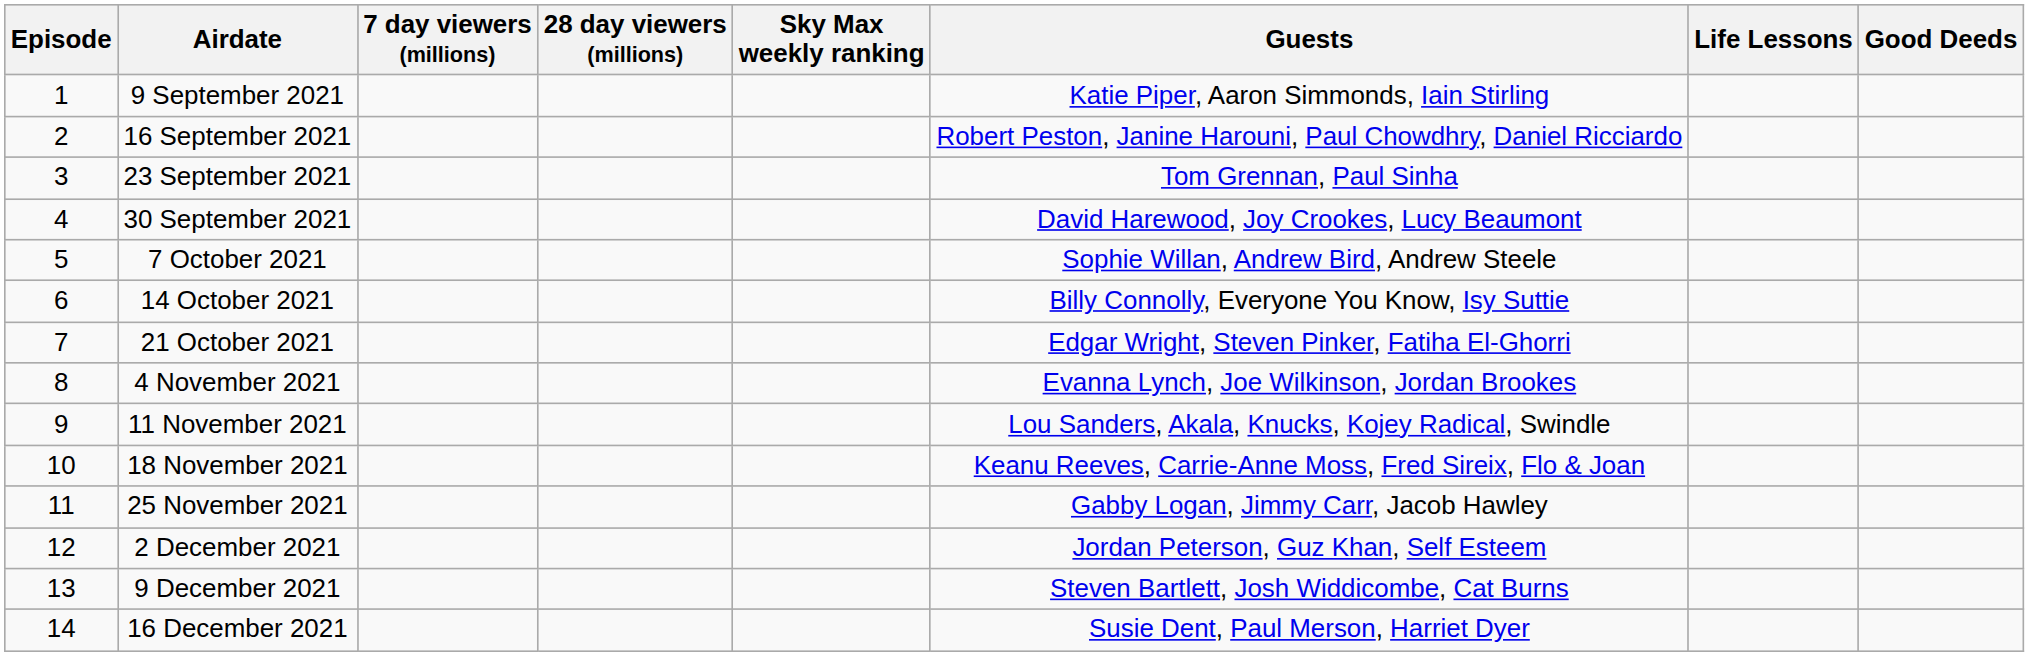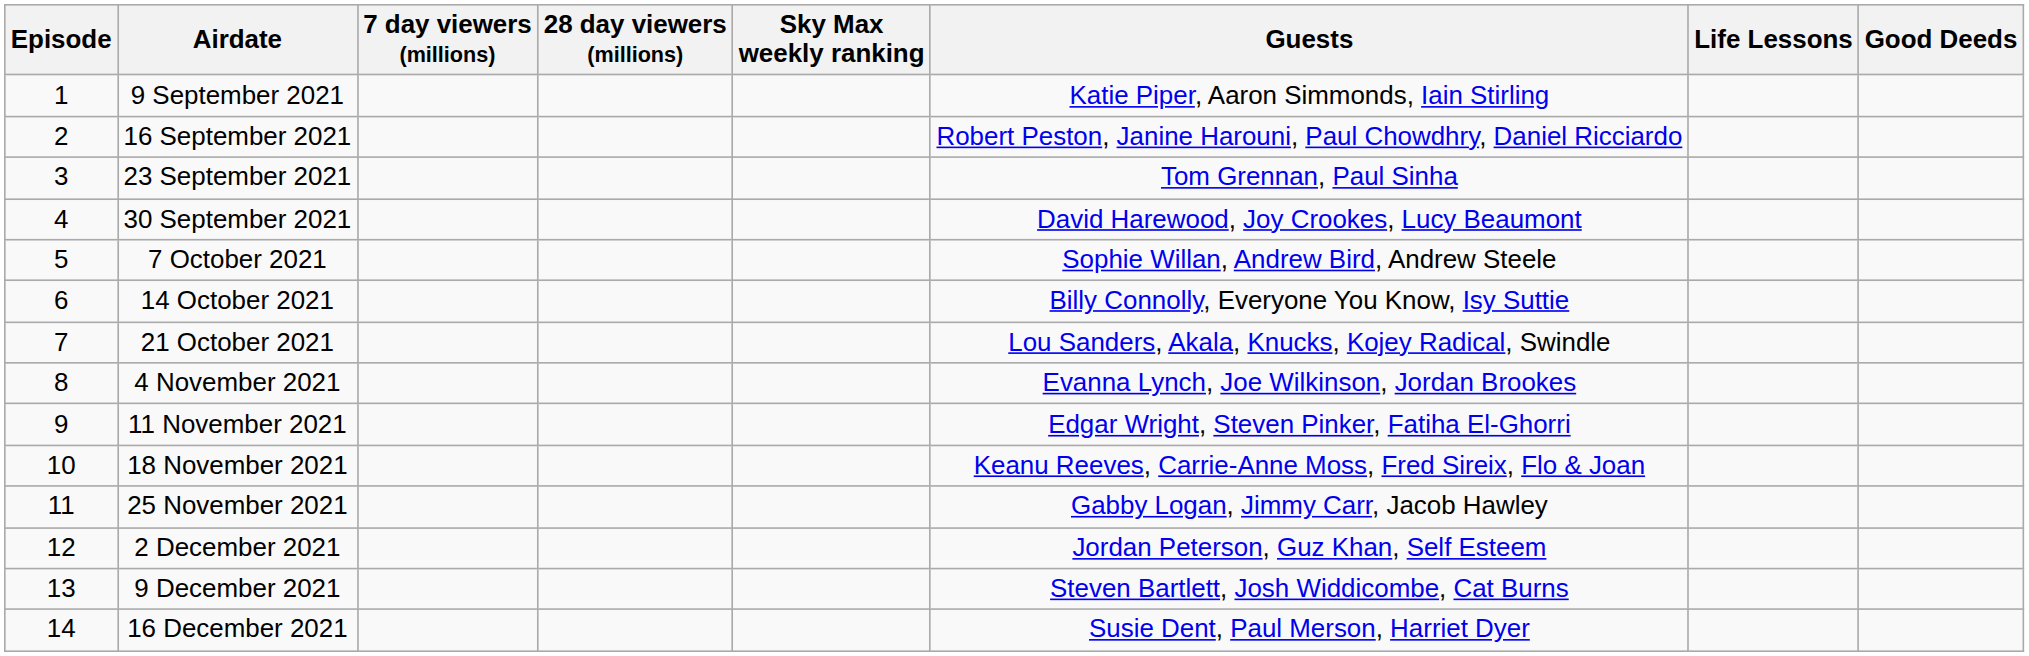21 October 2021 | Guests: Edgar Wright, Steven Pinker, Fatiha El-Ghorri -> Lou Sanders, Akala, Knucks, Kojey Radical, Swindle
11 November 2021 | Guests: Lou Sanders, Akala, Knucks, Kojey Radical, Swindle -> Edgar Wright, Steven Pinker, Fatiha El-Ghorri
